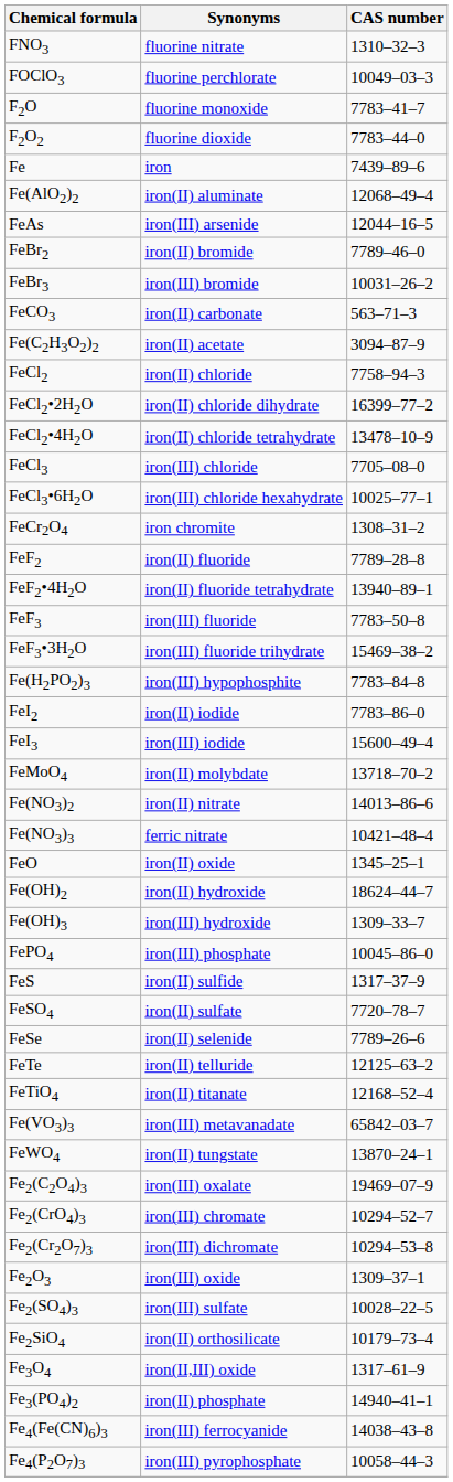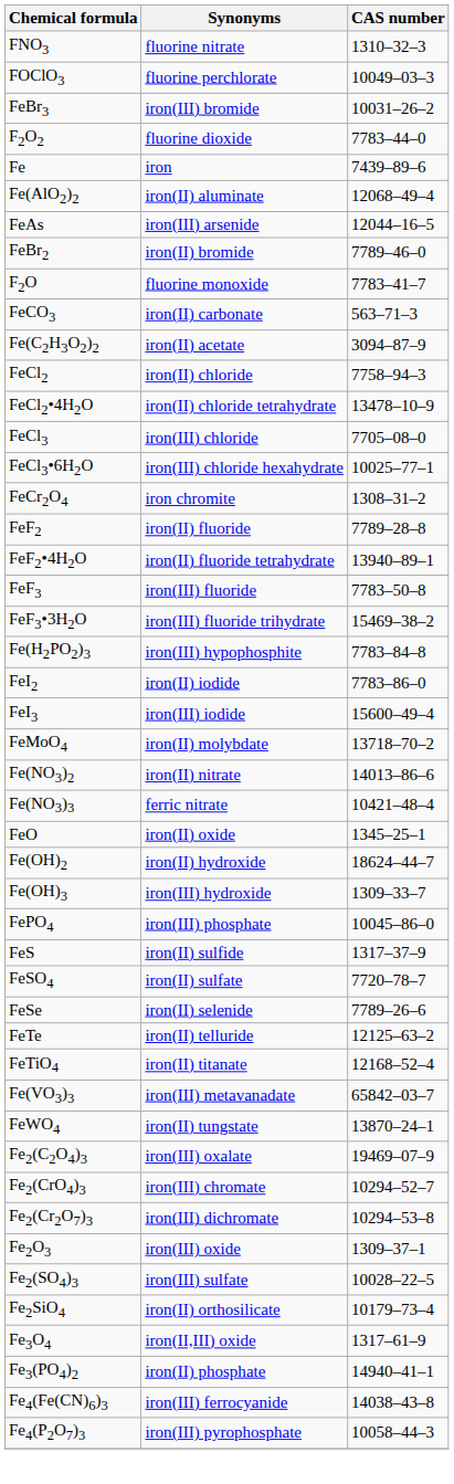rows swapped: F2O <-> FeBr3
- row: FeCl2•2H2O | iron(II) chloride dihydrate | 16399–77–2
